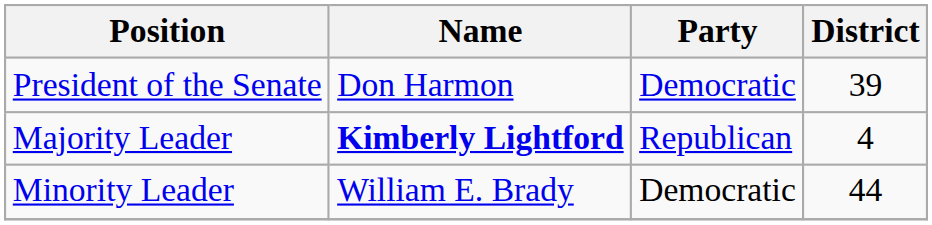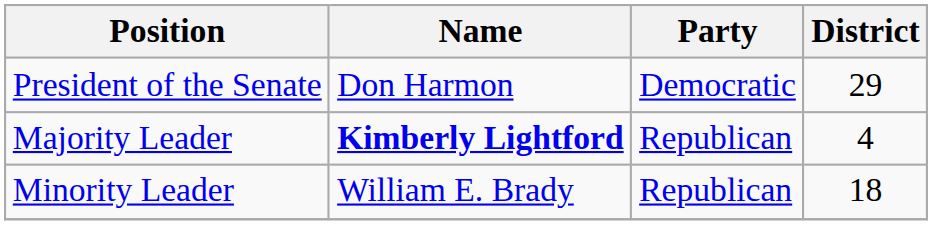President of the Senate | District: 39 -> 29
Minority Leader | Party: Democratic -> Republican
Minority Leader | District: 44 -> 18
